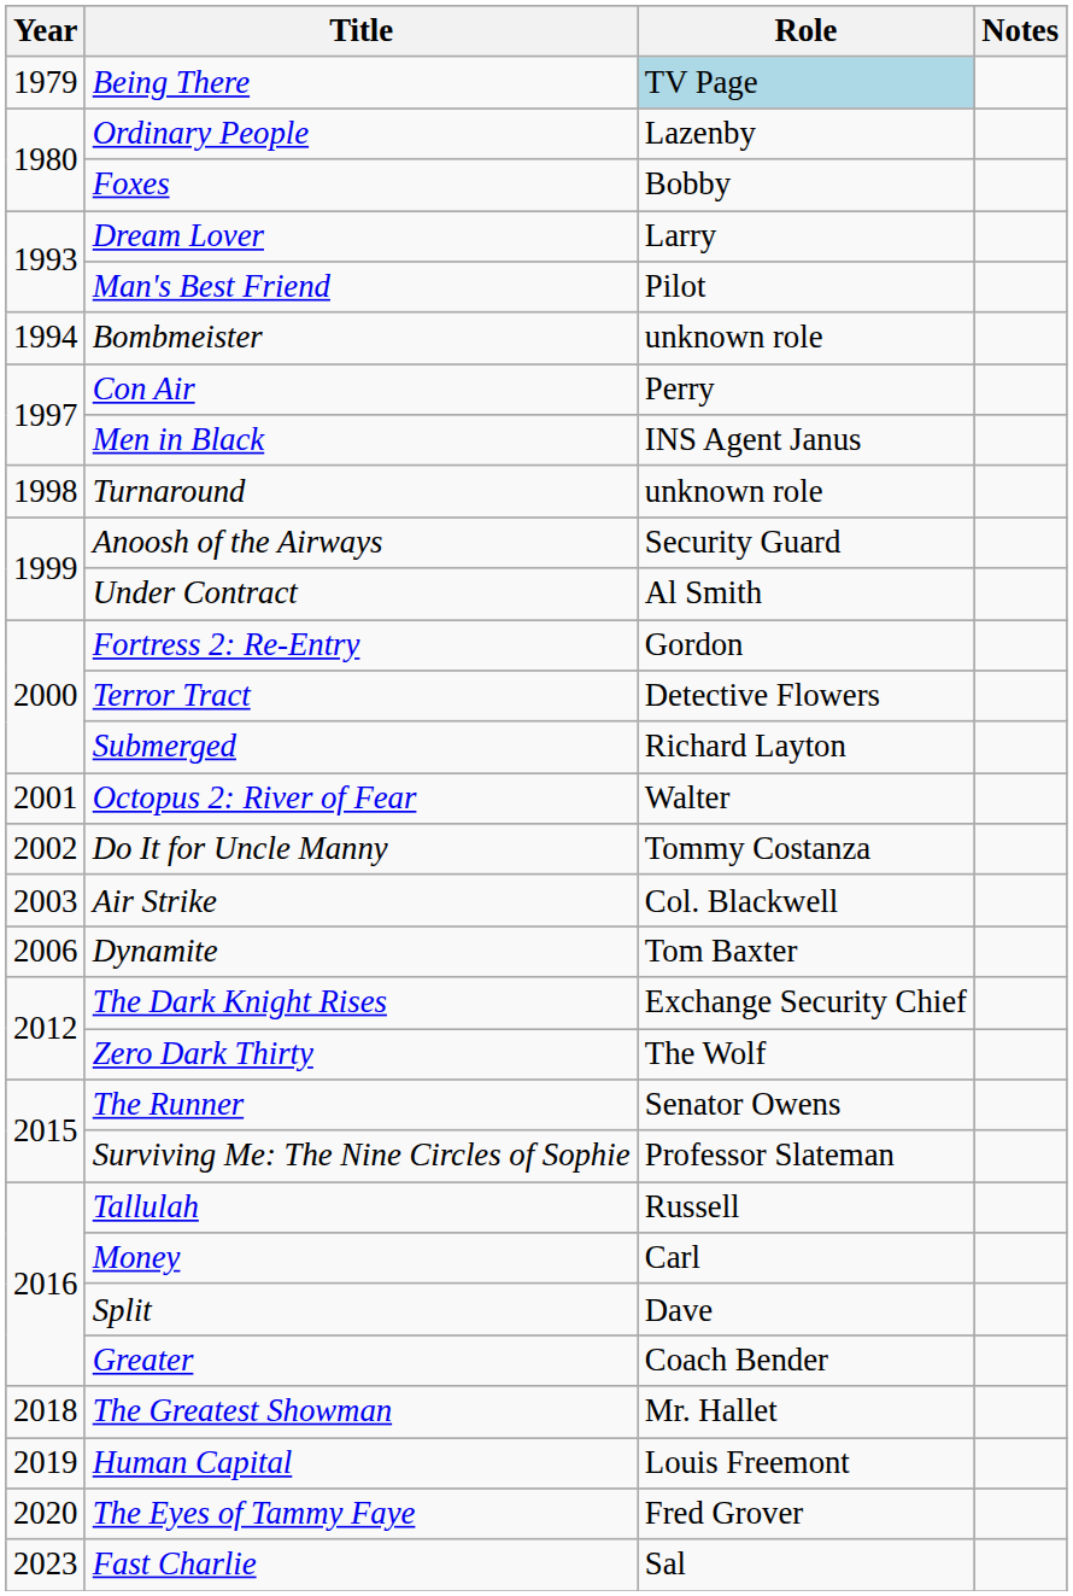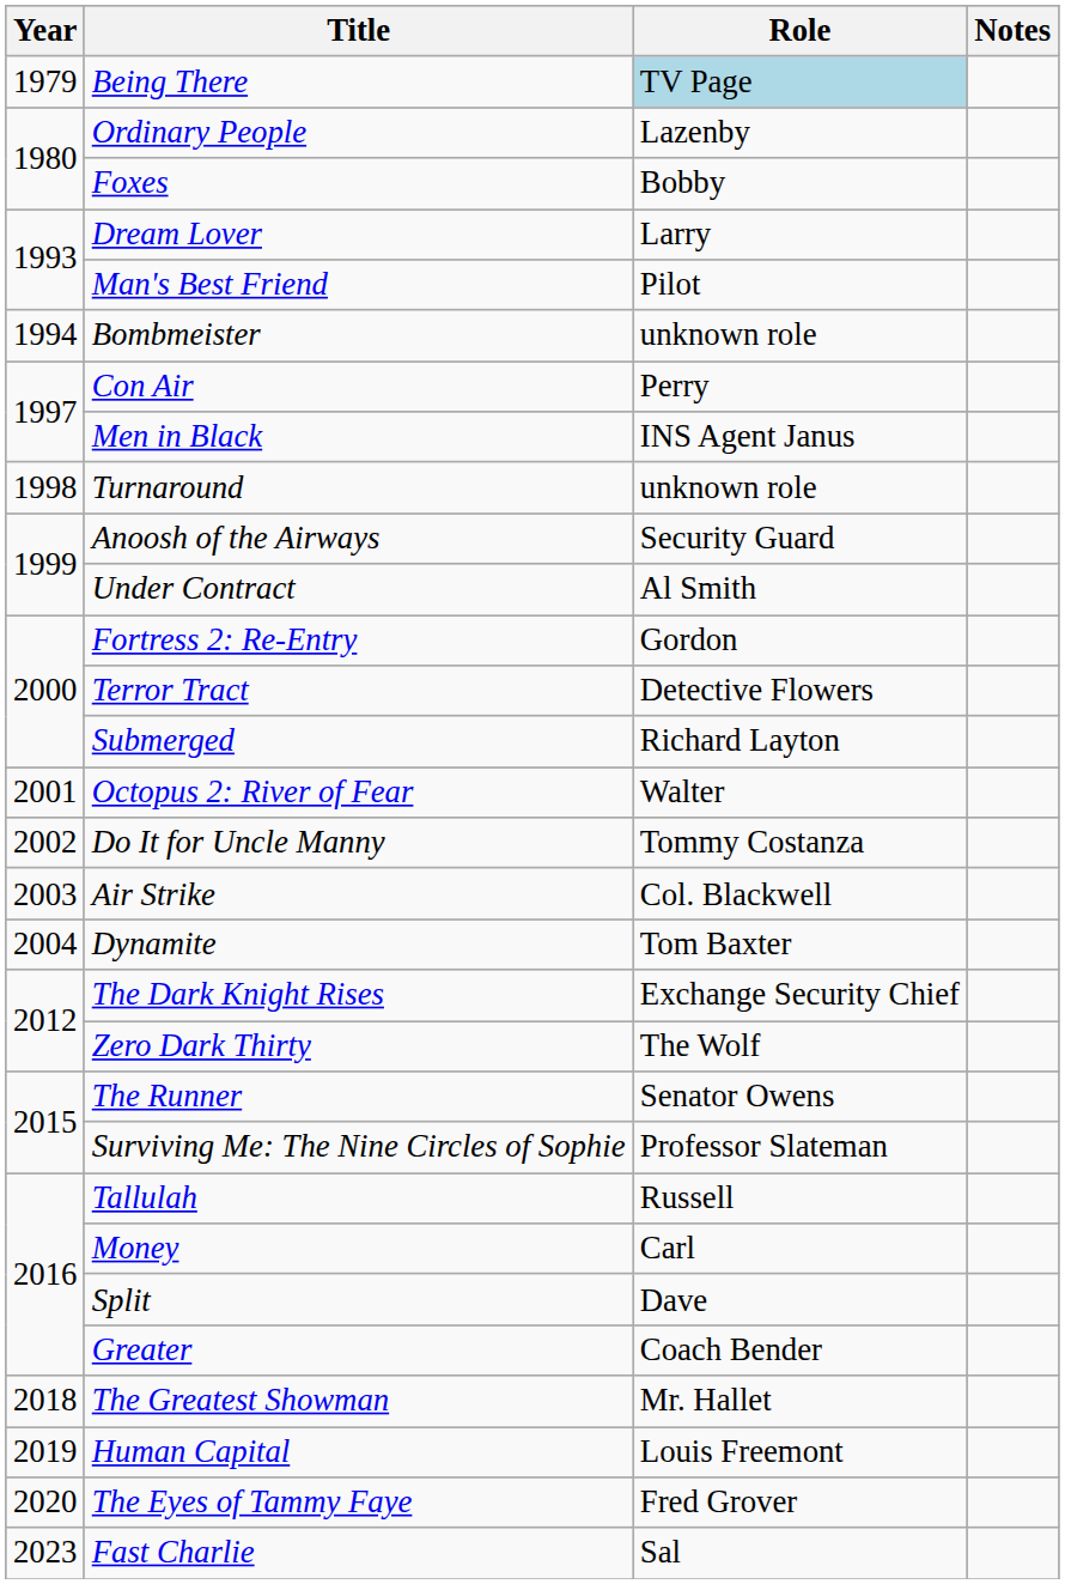Dynamite | Year: 2006 -> 2004
